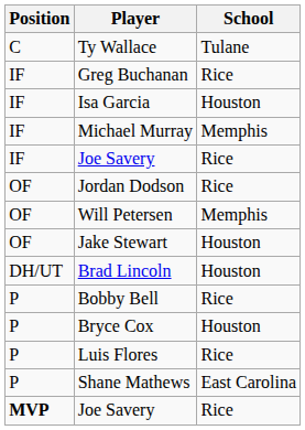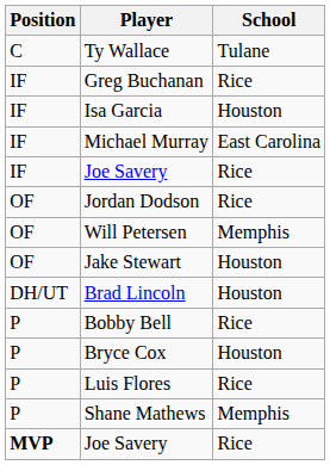Michael Murray | School: Memphis -> East Carolina
Shane Mathews | School: East Carolina -> Memphis
